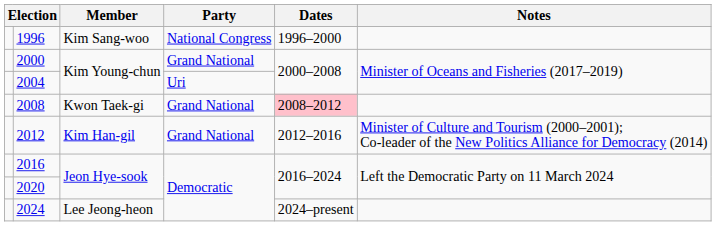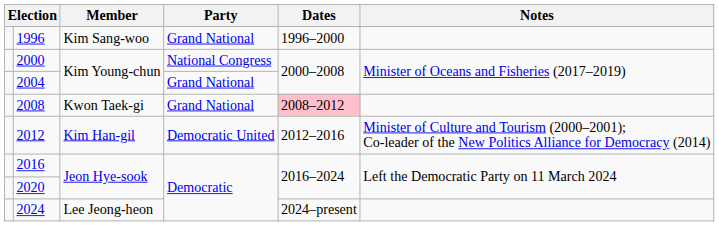1996 | Party: National Congress -> Grand National
2000 | Party: Grand National -> National Congress
2004 | Party: Uri -> Grand National
2012 | Party: Grand National -> Democratic United
